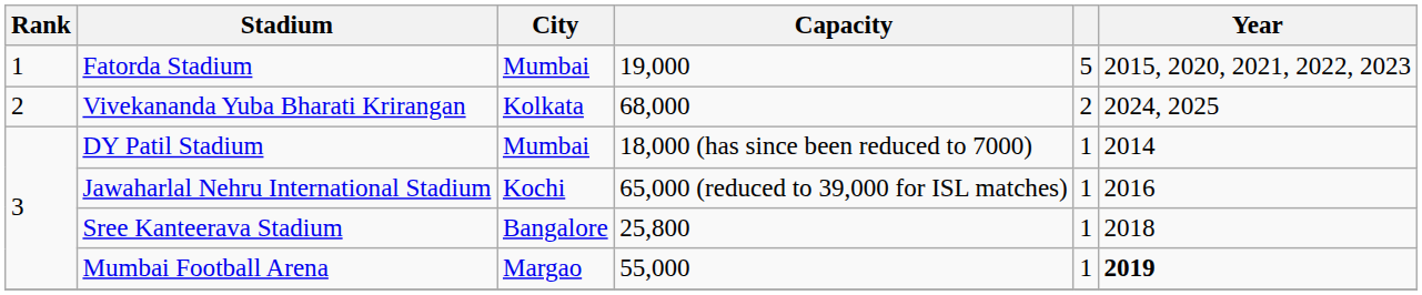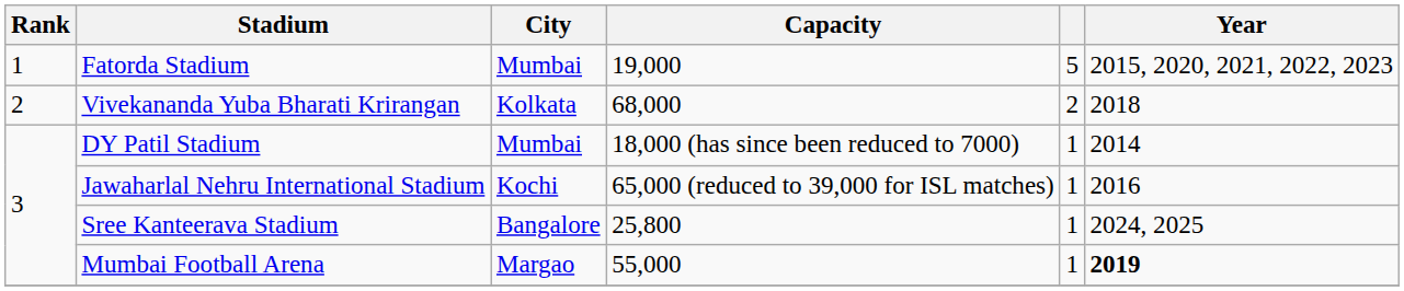Vivekananda Yuba Bharati Krirangan | Year: 2024, 2025 -> 2018
Sree Kanteerava Stadium | Year: 2018 -> 2024, 2025
